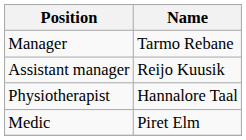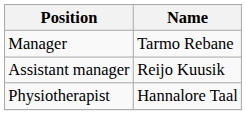- row: Medic | Piret Elm
